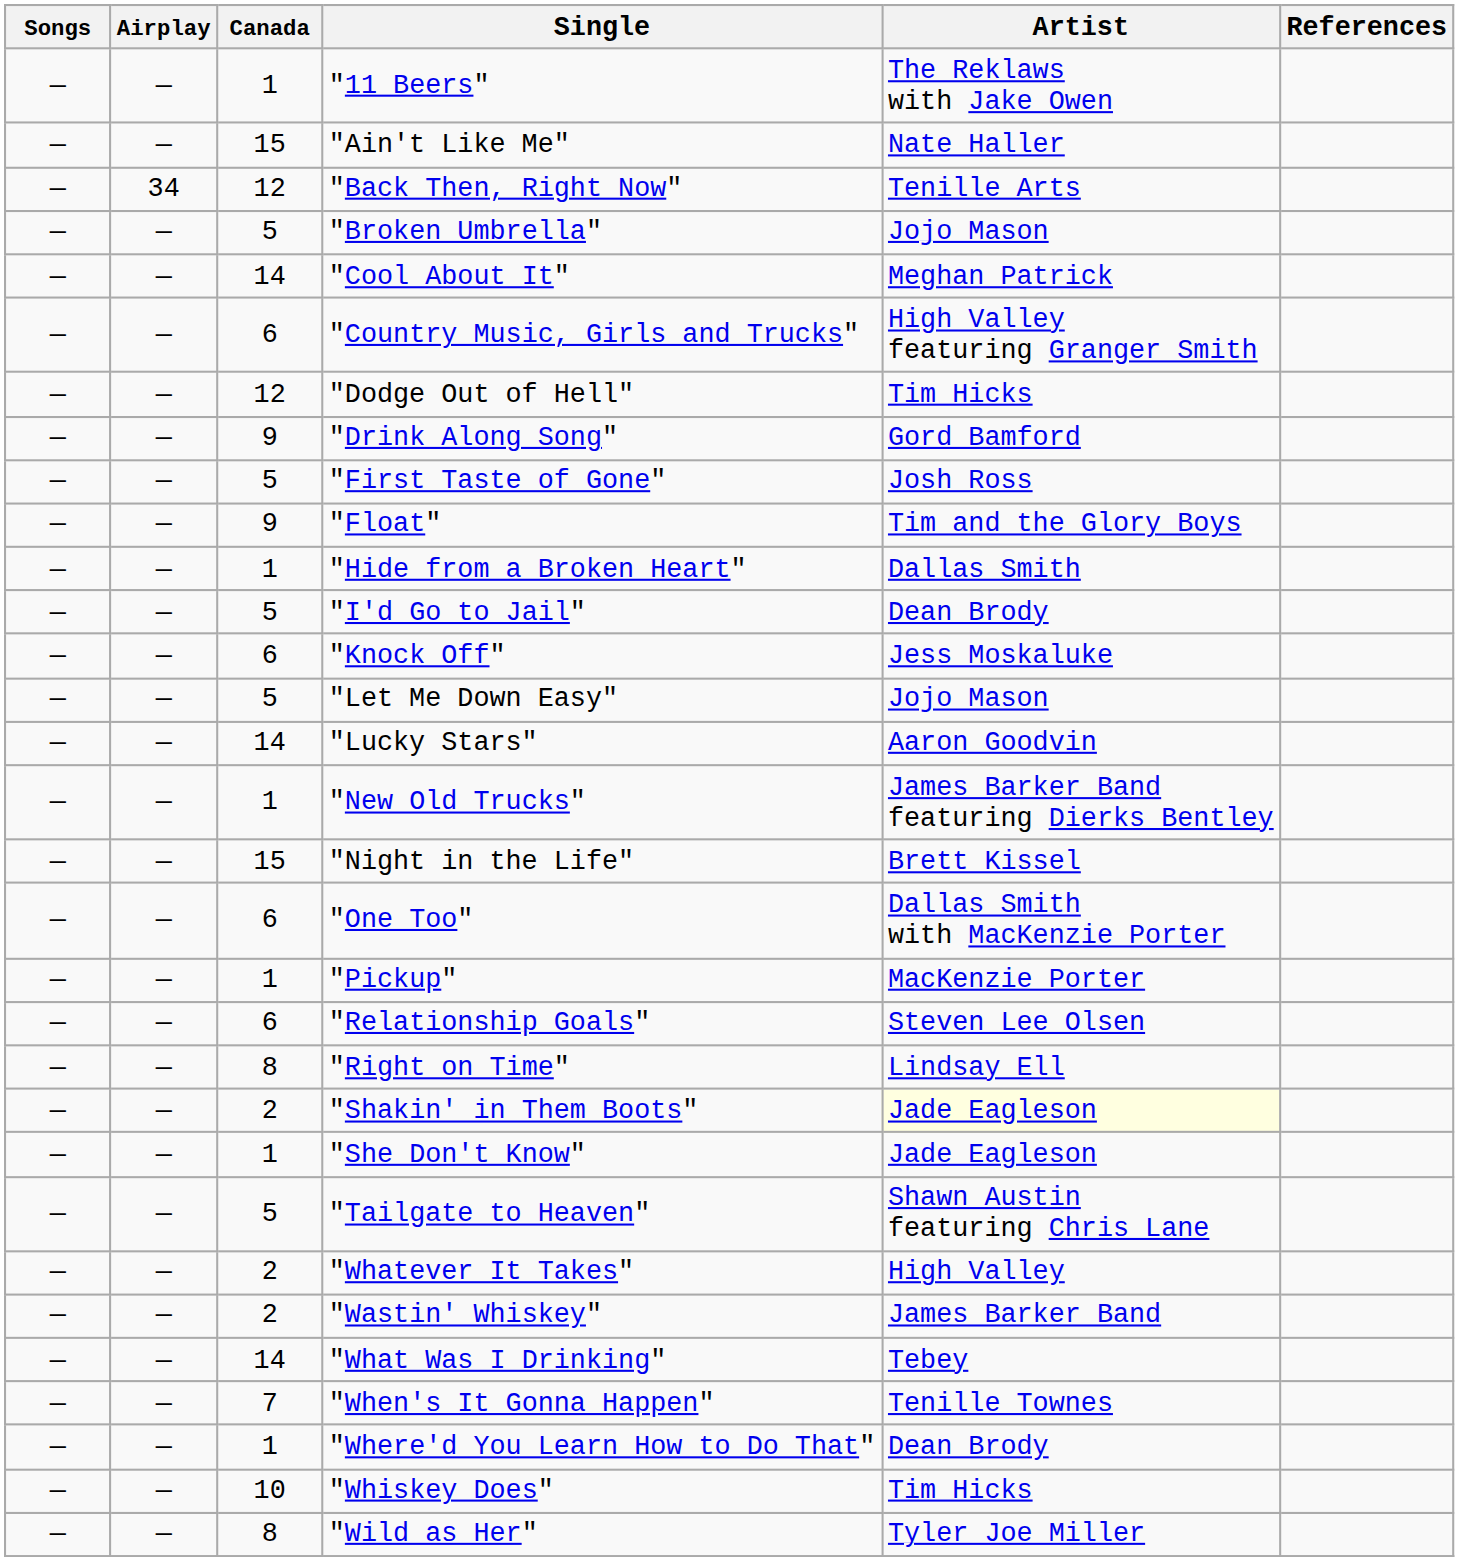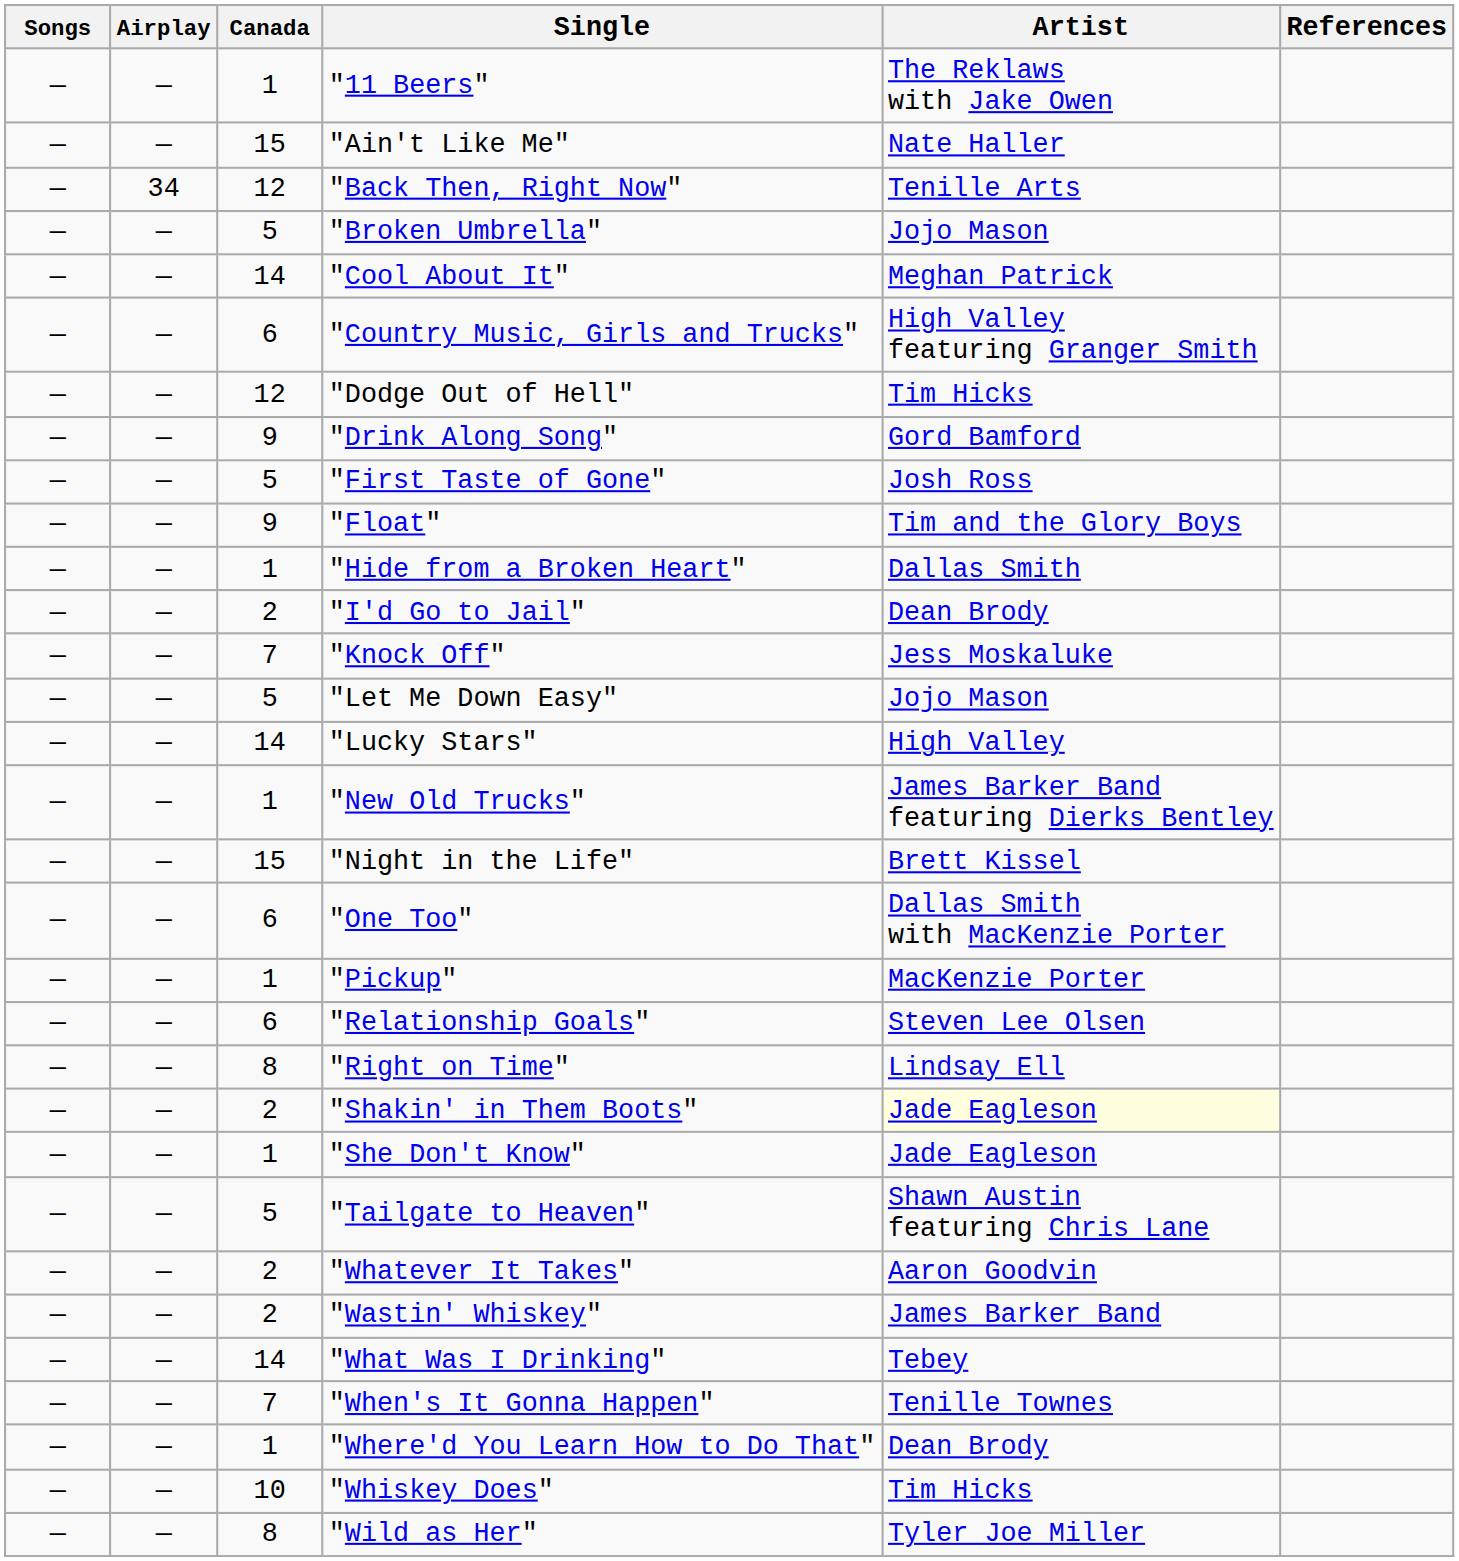"I'd Go to Jail" | Canada: 5 -> 2
"Knock Off" | Canada: 6 -> 7
"Lucky Stars" | Artist: Aaron Goodvin -> High Valley
"Whatever It Takes" | Artist: High Valley -> Aaron Goodvin
